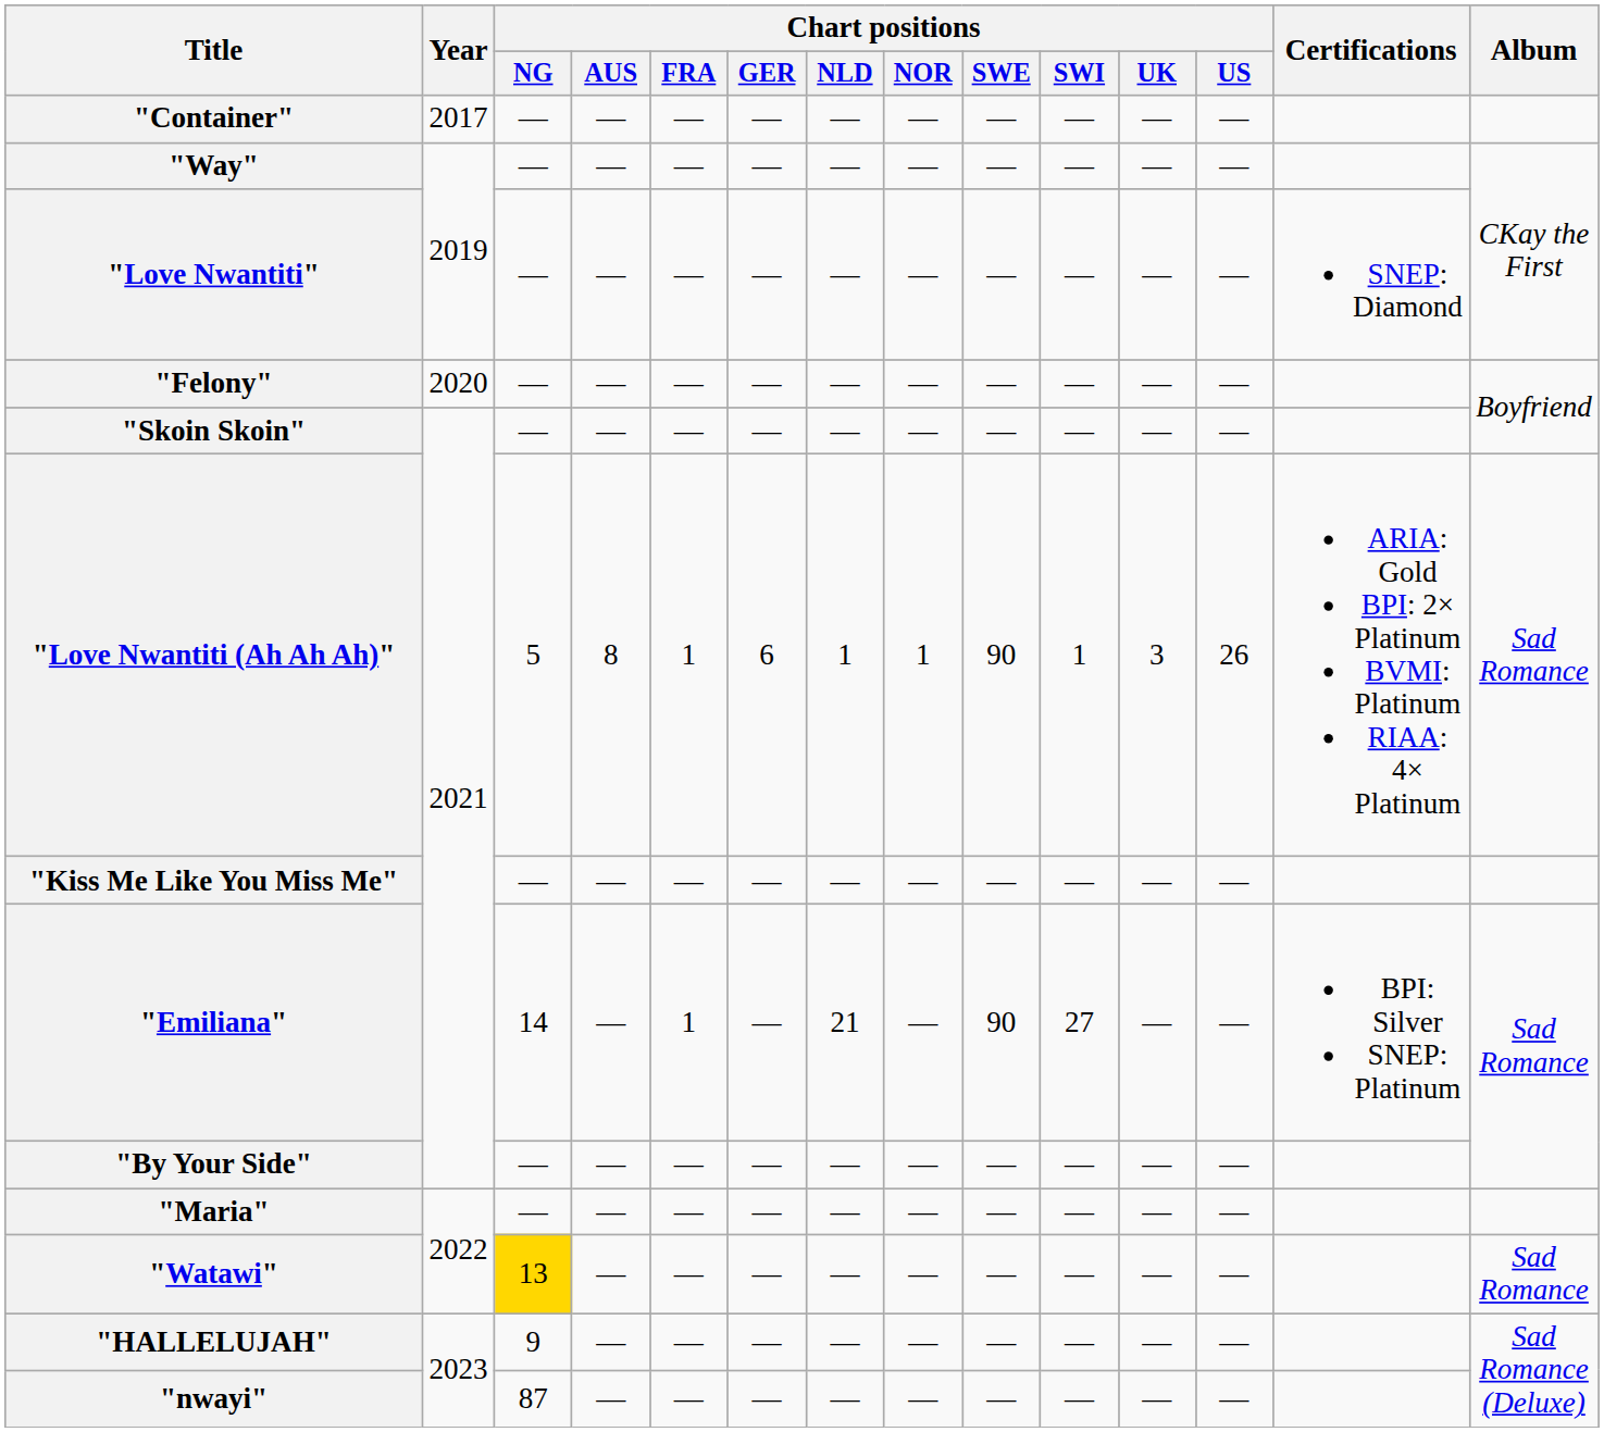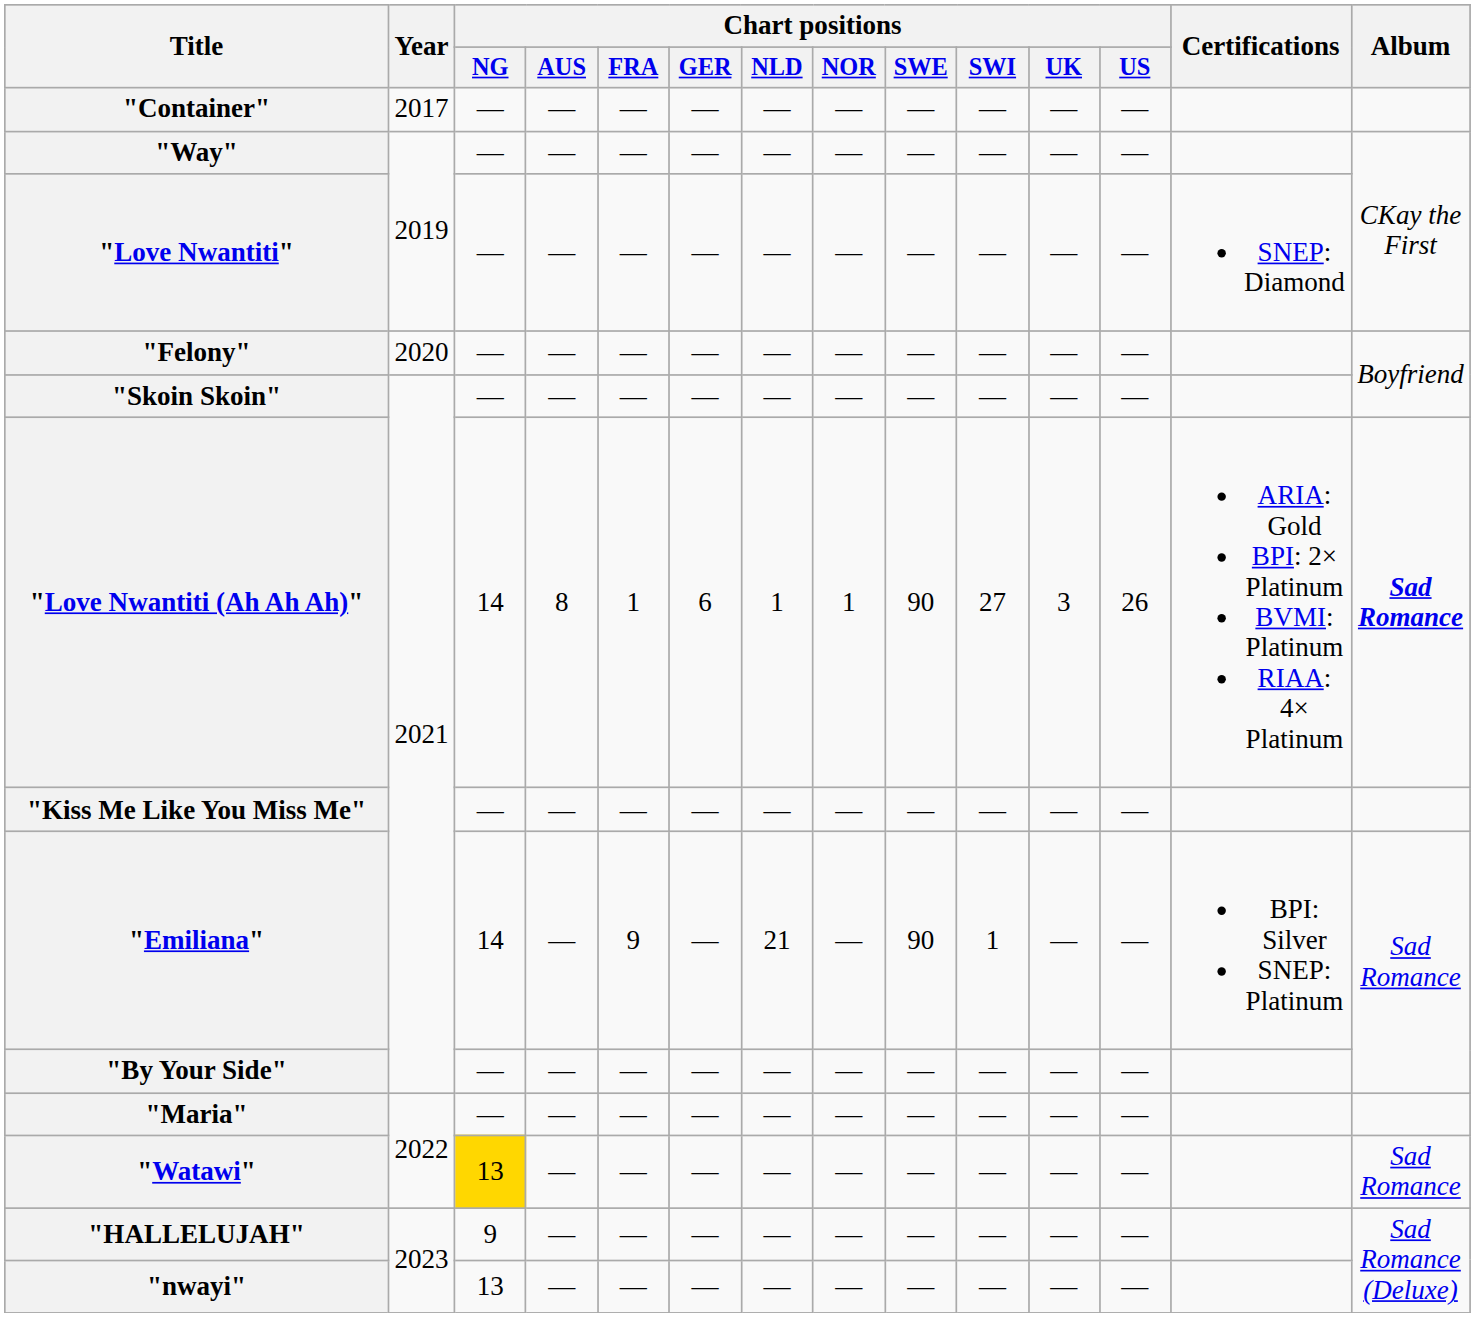"Love Nwantiti (Ah Ah Ah)" | Chart positions / NG: 5 -> 14
"Love Nwantiti (Ah Ah Ah)" | Chart positions / SWI: 1 -> 27
"Love Nwantiti (Ah Ah Ah)" | Album: normal -> bold
"Emiliana" | Chart positions / FRA: 1 -> 9
"Emiliana" | Chart positions / SWI: 27 -> 1
"nwayi" | Chart positions / NG: 87 -> 13
